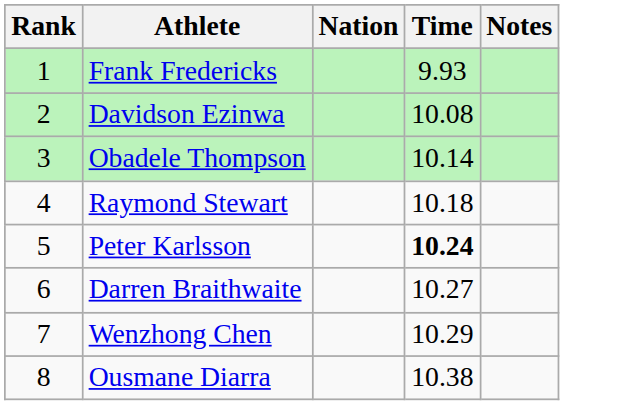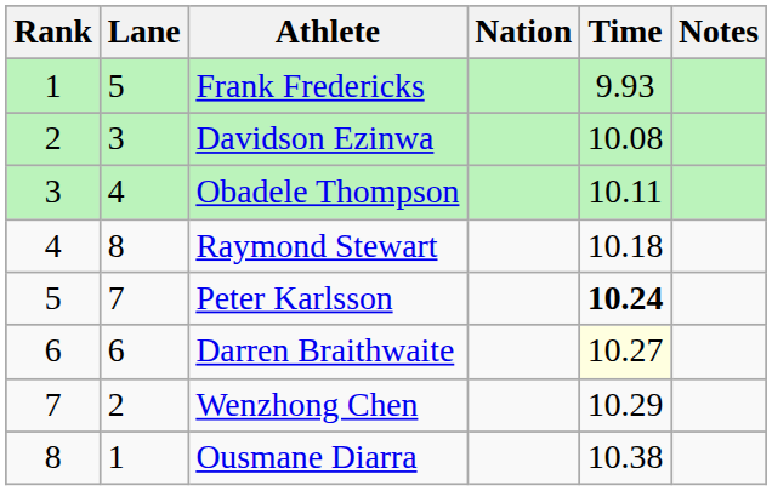+ column: Lane | 5 | 3 | 4 | 8 | 7 | 6 | 2 | 1
Obadele Thompson | Time: 10.14 -> 10.11
Darren Braithwaite | Time: no background -> lightyellow background
